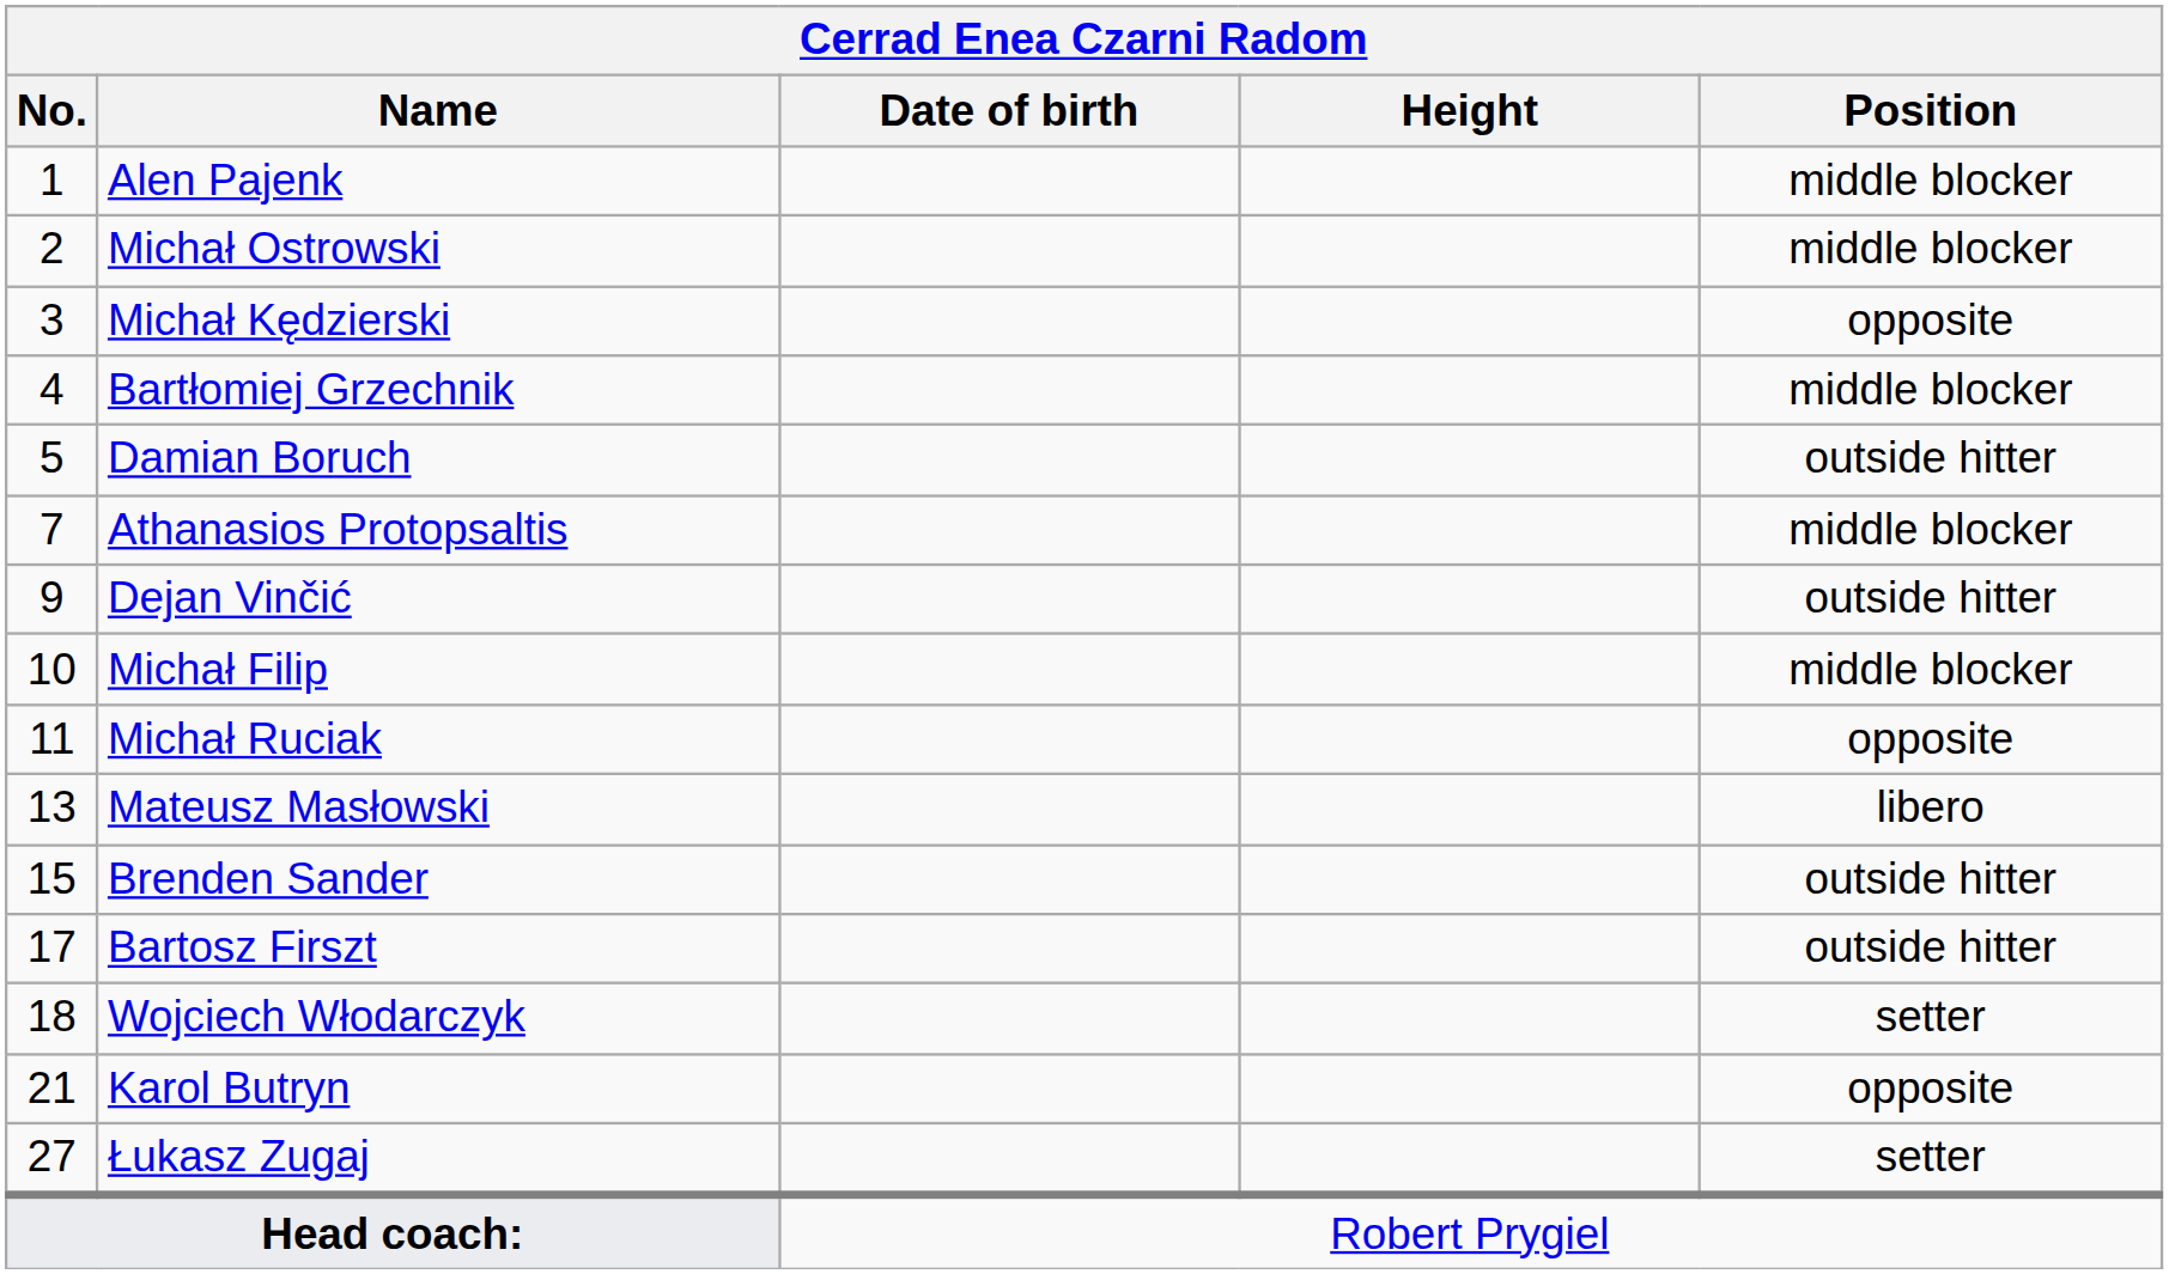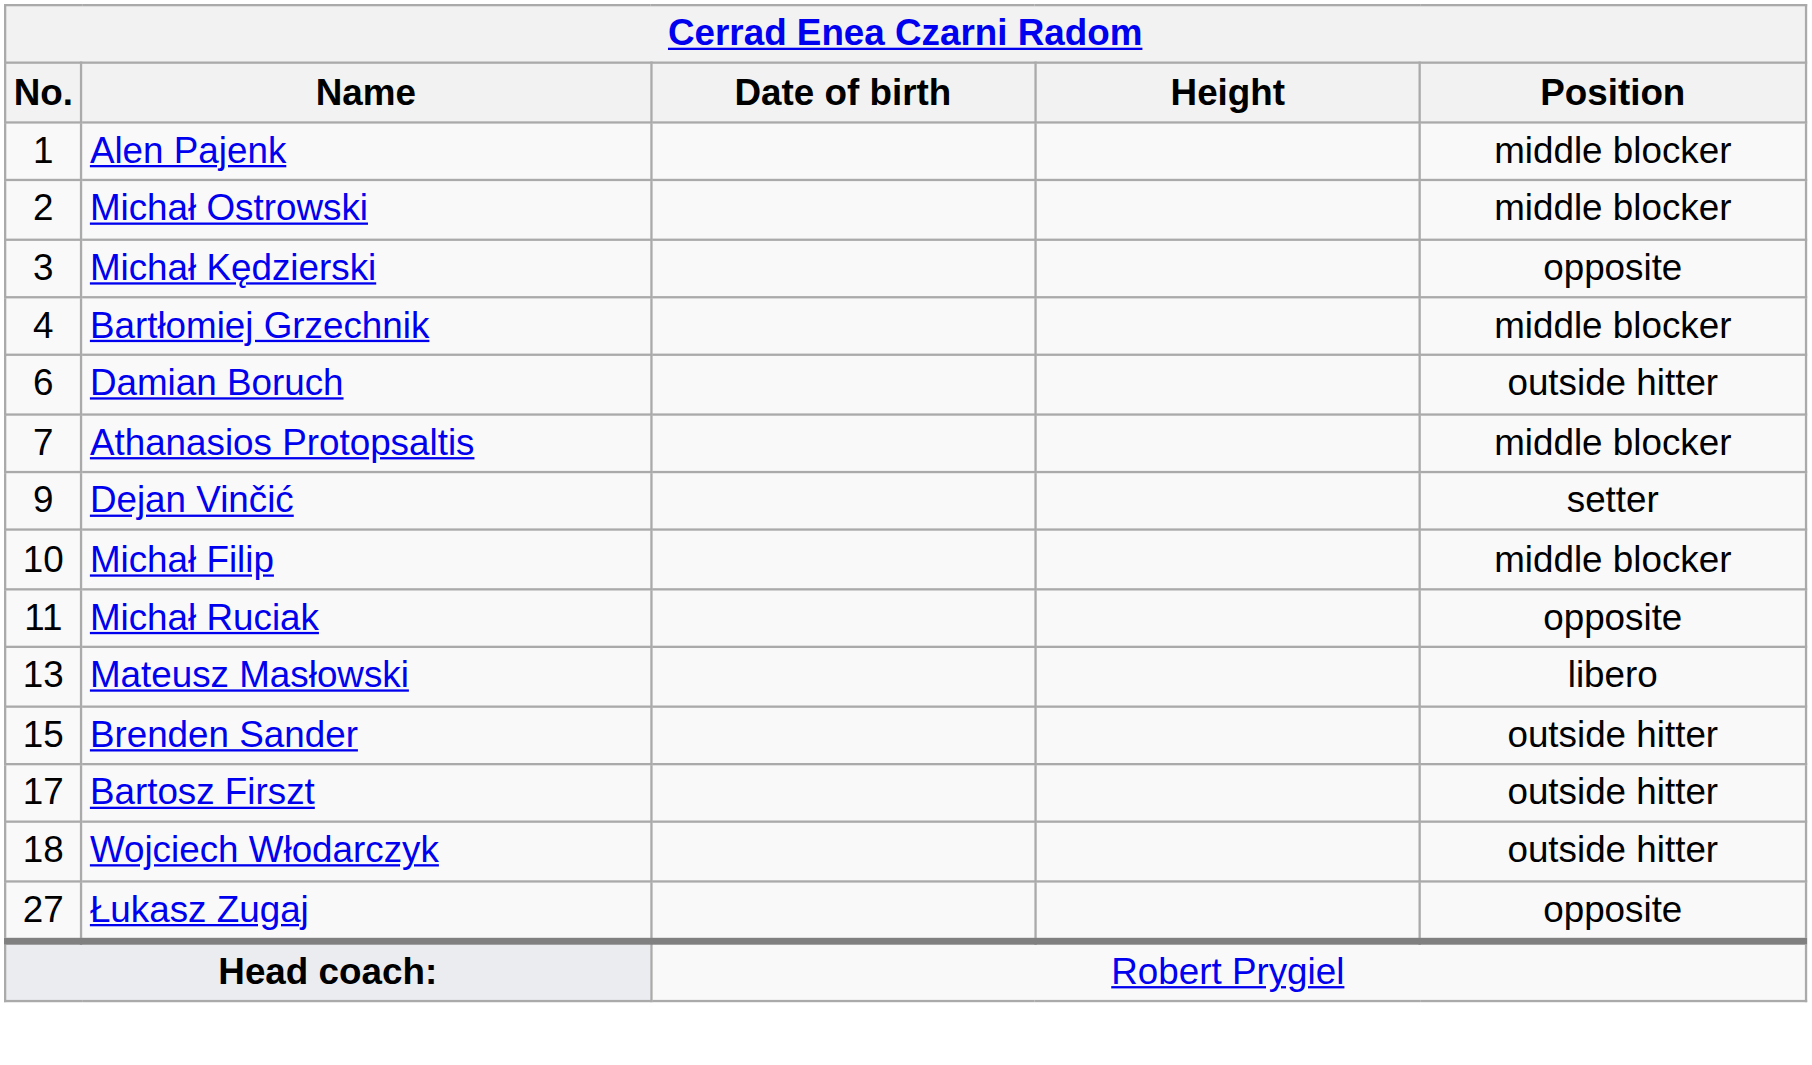Damian Boruch | No.: 5 -> 6
Dejan Vinčić | Position: outside hitter -> setter
Wojciech Włodarczyk | Position: setter -> outside hitter
- row: 21 | Karol Butryn | opposite
Łukasz Zugaj | Position: setter -> opposite
